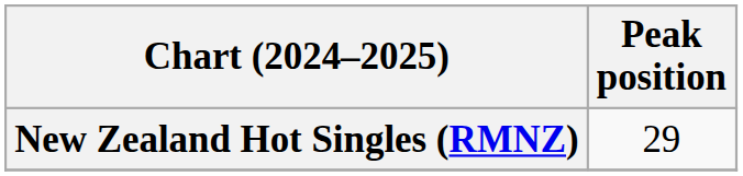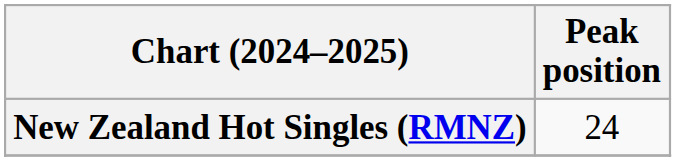New Zealand Hot Singles (RMNZ) | Peak position: 29 -> 24
